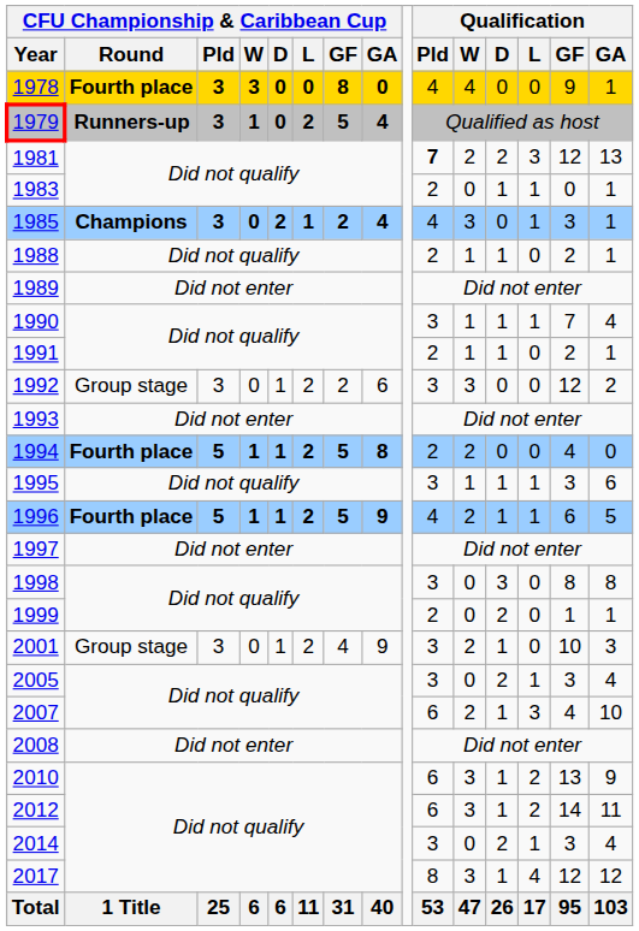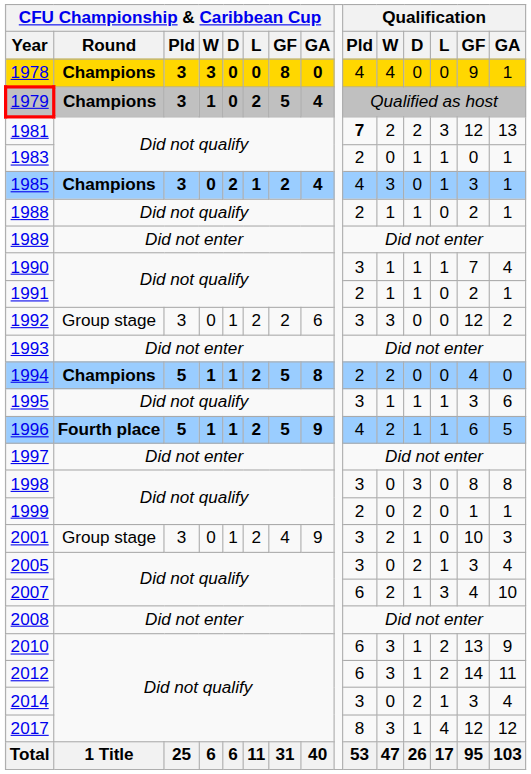1978 | CFU Championship & Caribbean Cup / Round: Fourth place -> Champions
1979 | CFU Championship & Caribbean Cup / Round: Runners-up -> Champions
1994 | CFU Championship & Caribbean Cup / Round: Fourth place -> Champions
